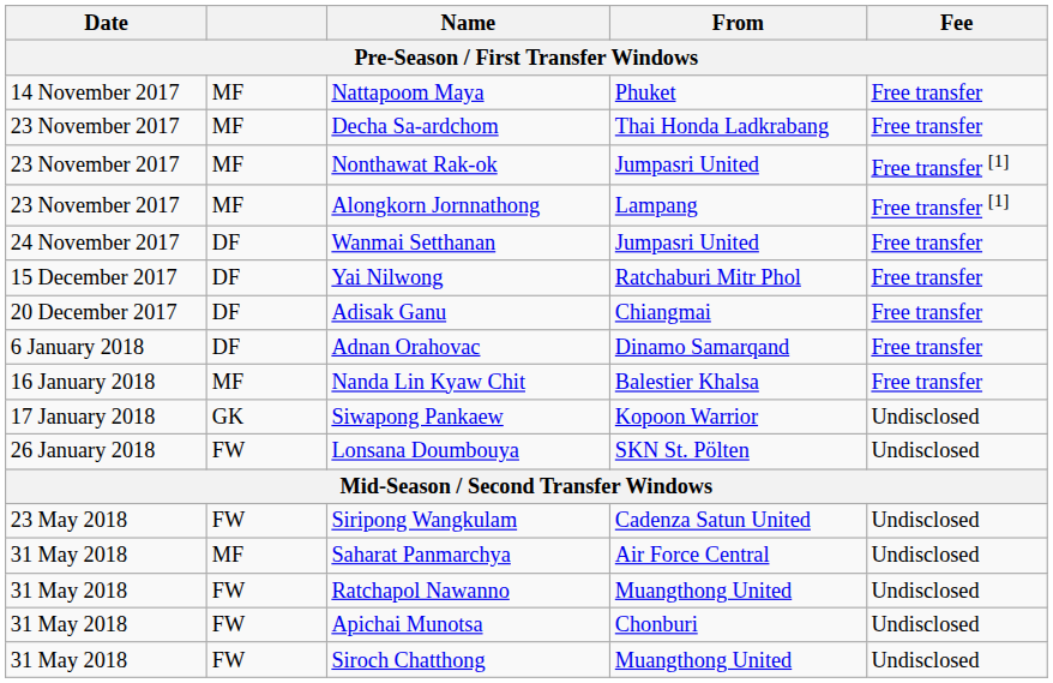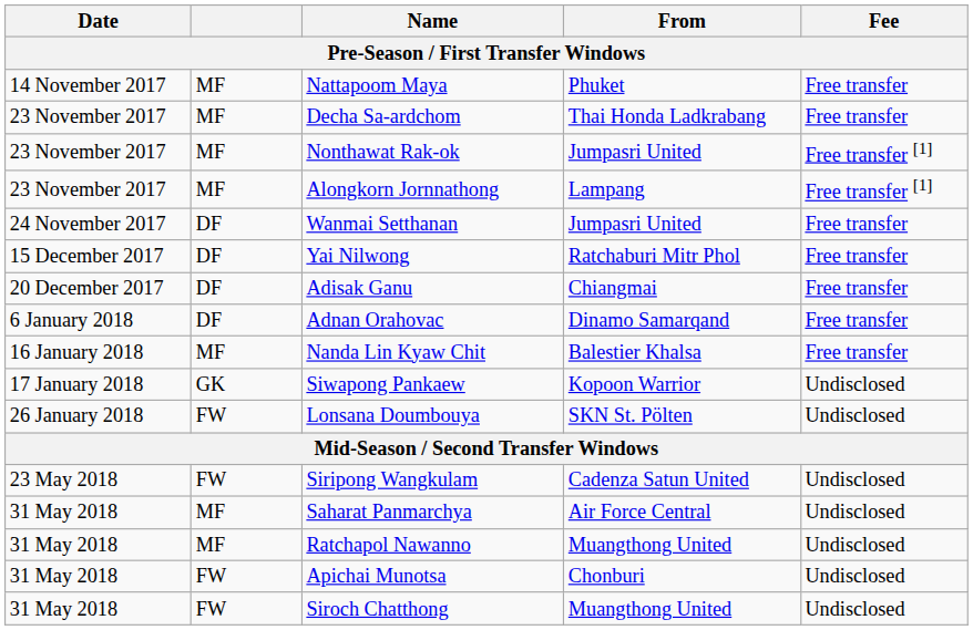Ratchapol Nawanno | column 2: FW -> MF
